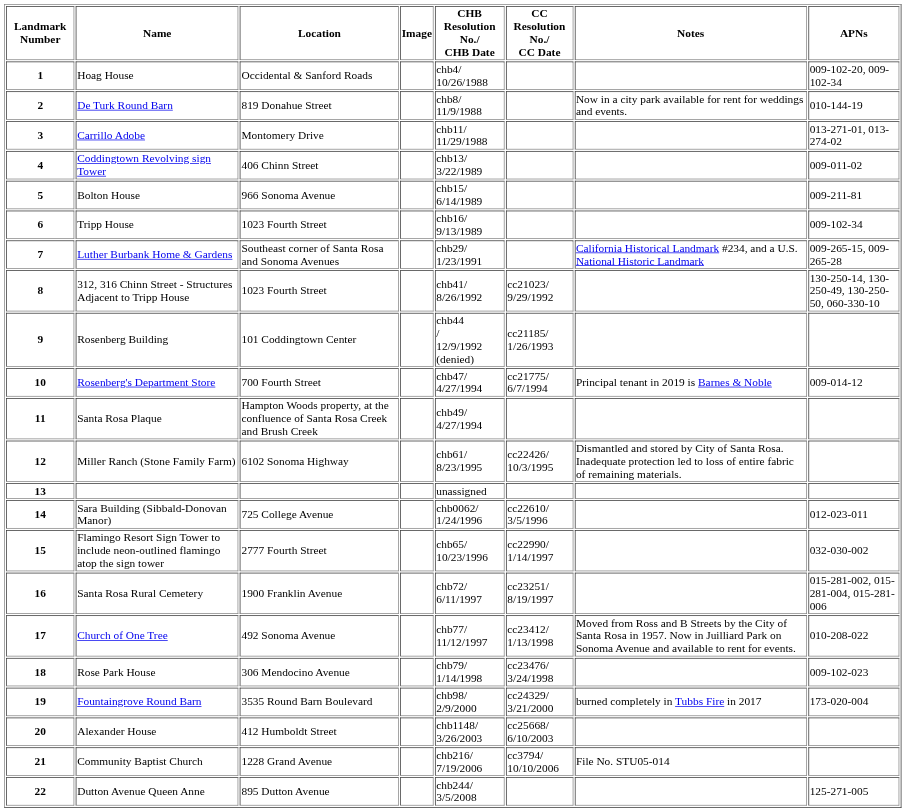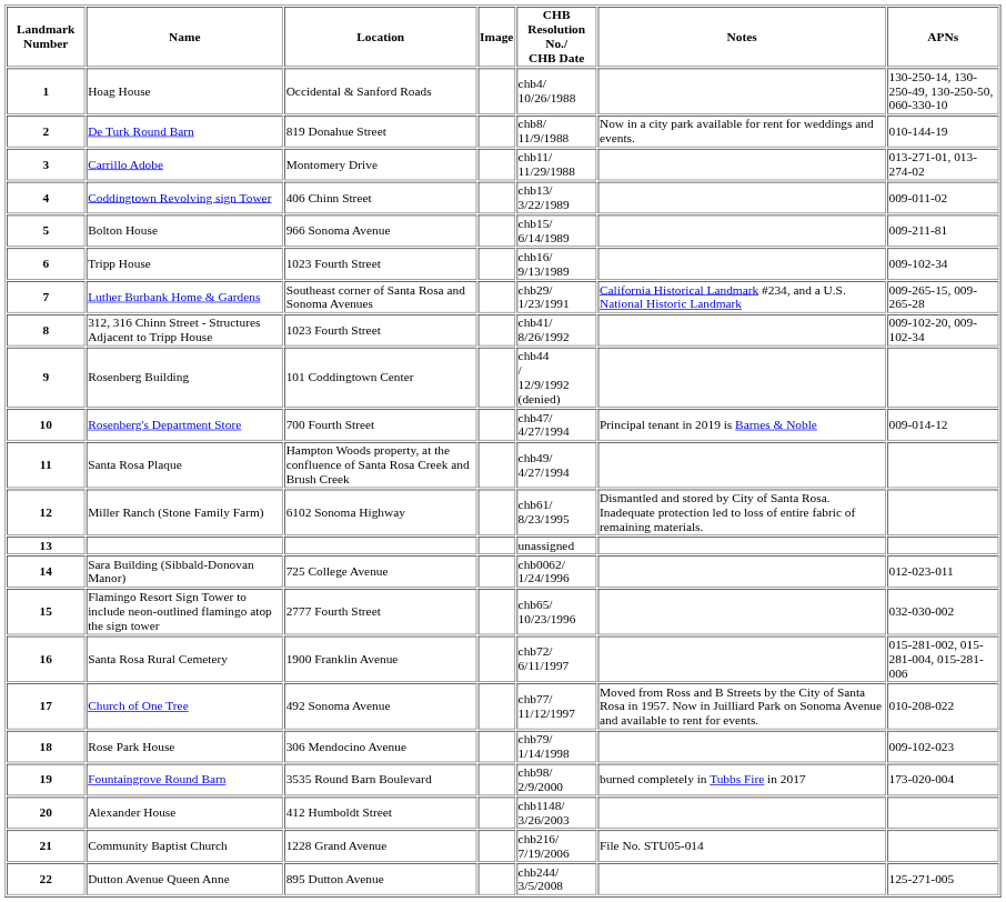- column: CC Resolution No./ CC Date | cc21023/ 9/29/1992 | cc21185/ 1/26/1993 | cc21775/ 6/7/1994 | cc22426/ 10/3/1995 | cc22610/ 3/5/1996 | cc22990/ 1/14/1997 | cc23251/ 8/19/1997 | cc23412/ 1/13/1998 | cc23476/ 3/24/1998 | cc24329/ 3/21/2000 | cc25668/ 6/10/2003 | cc3794/ 10/10/2006
1 | APNs: 009-102-20, 009-102-34 -> 130-250-14, 130-250-49, 130-250-50, 060-330-10
8 | APNs: 130-250-14, 130-250-49, 130-250-50, 060-330-10 -> 009-102-20, 009-102-34
